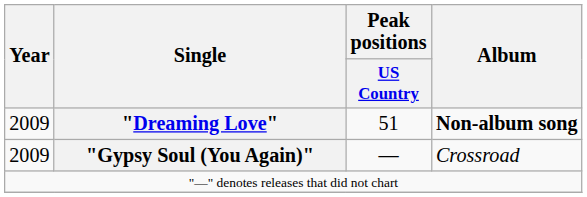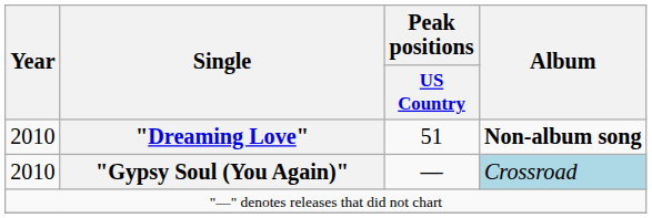"Dreaming Love" | Year: 2009 -> 2010
"Gypsy Soul (You Again)" | Year: 2009 -> 2010
"Gypsy Soul (You Again)" | Album: no background -> lightblue background
